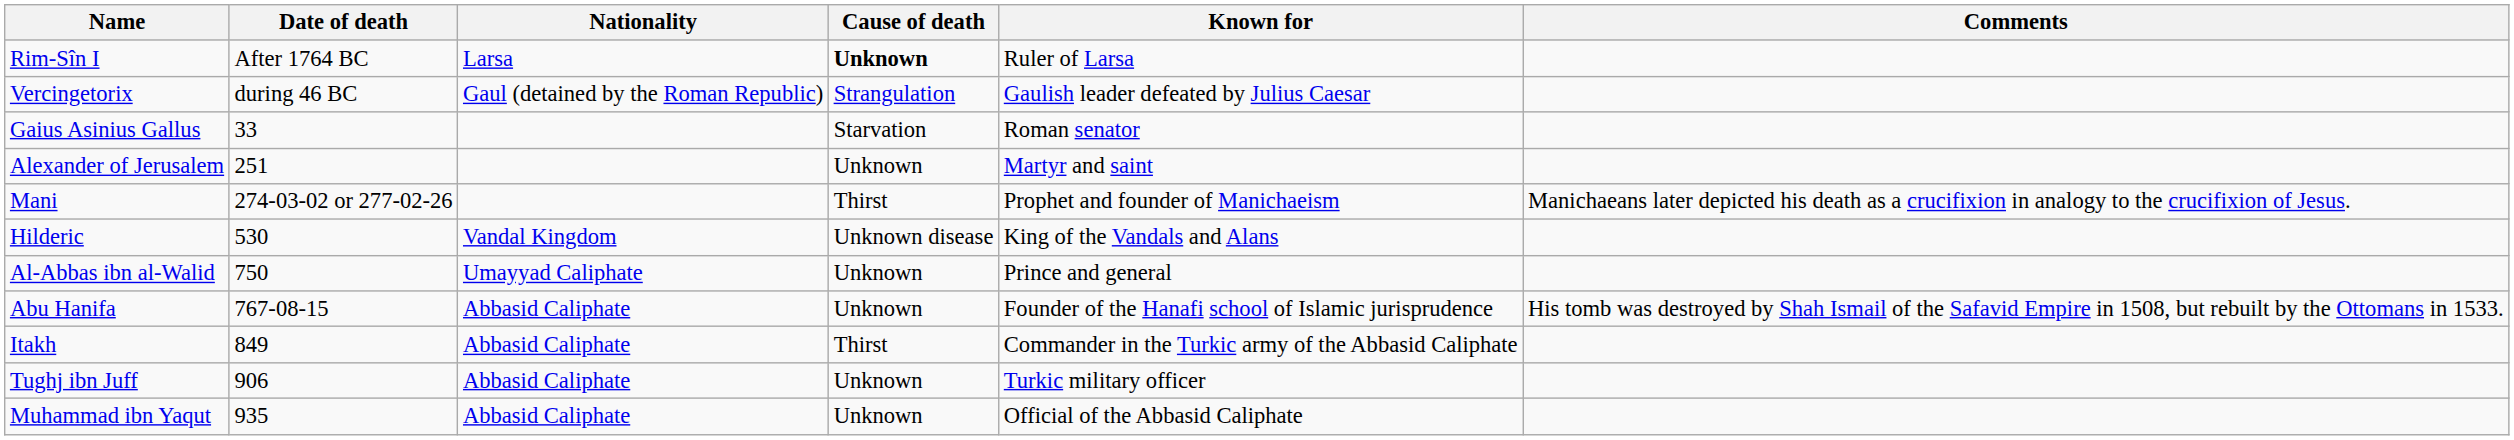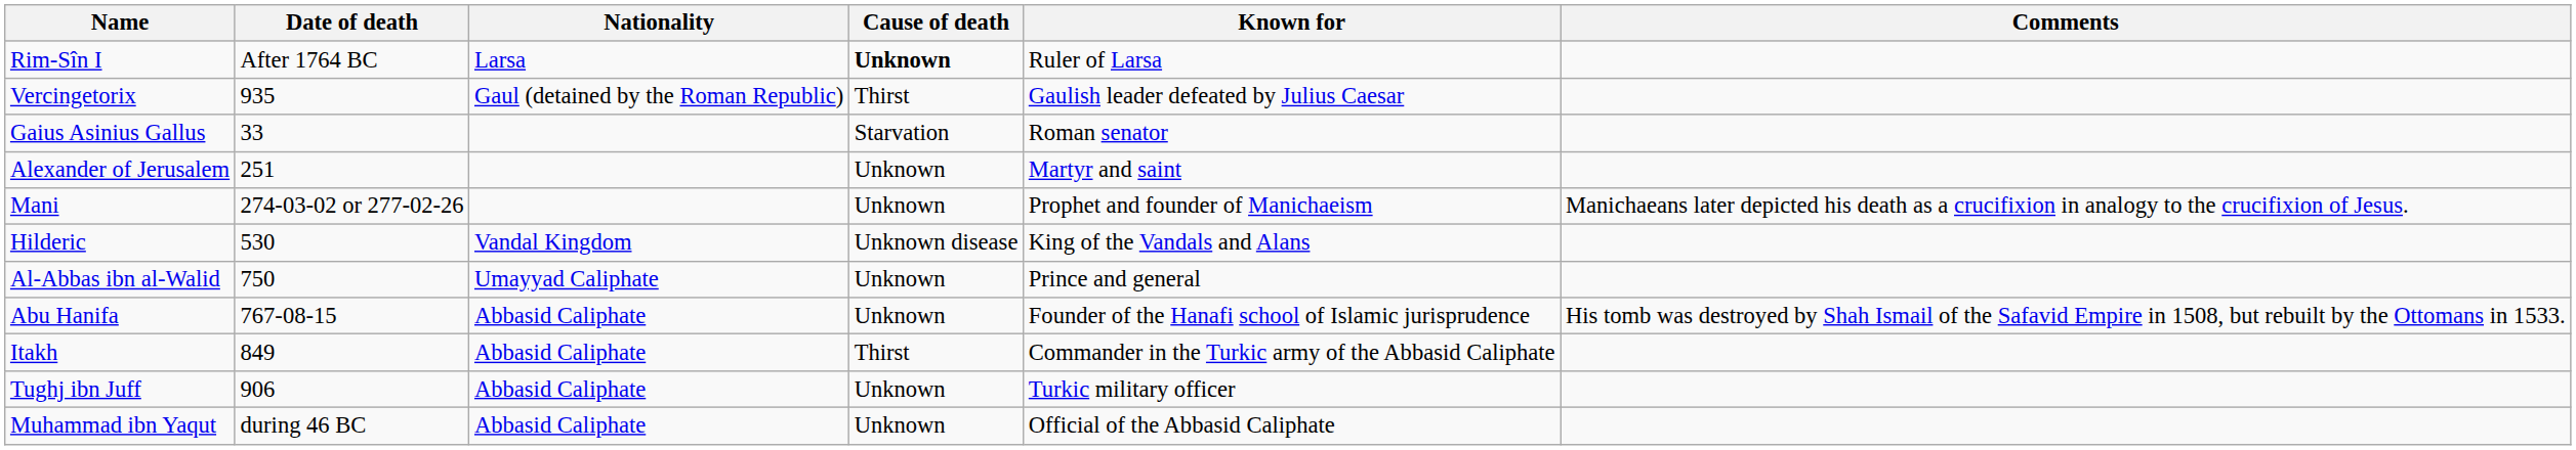Vercingetorix | Date of death: during 46 BC -> 935
Vercingetorix | Cause of death: Strangulation -> Thirst
Mani | Cause of death: Thirst -> Unknown
Muhammad ibn Yaqut | Date of death: 935 -> during 46 BC
